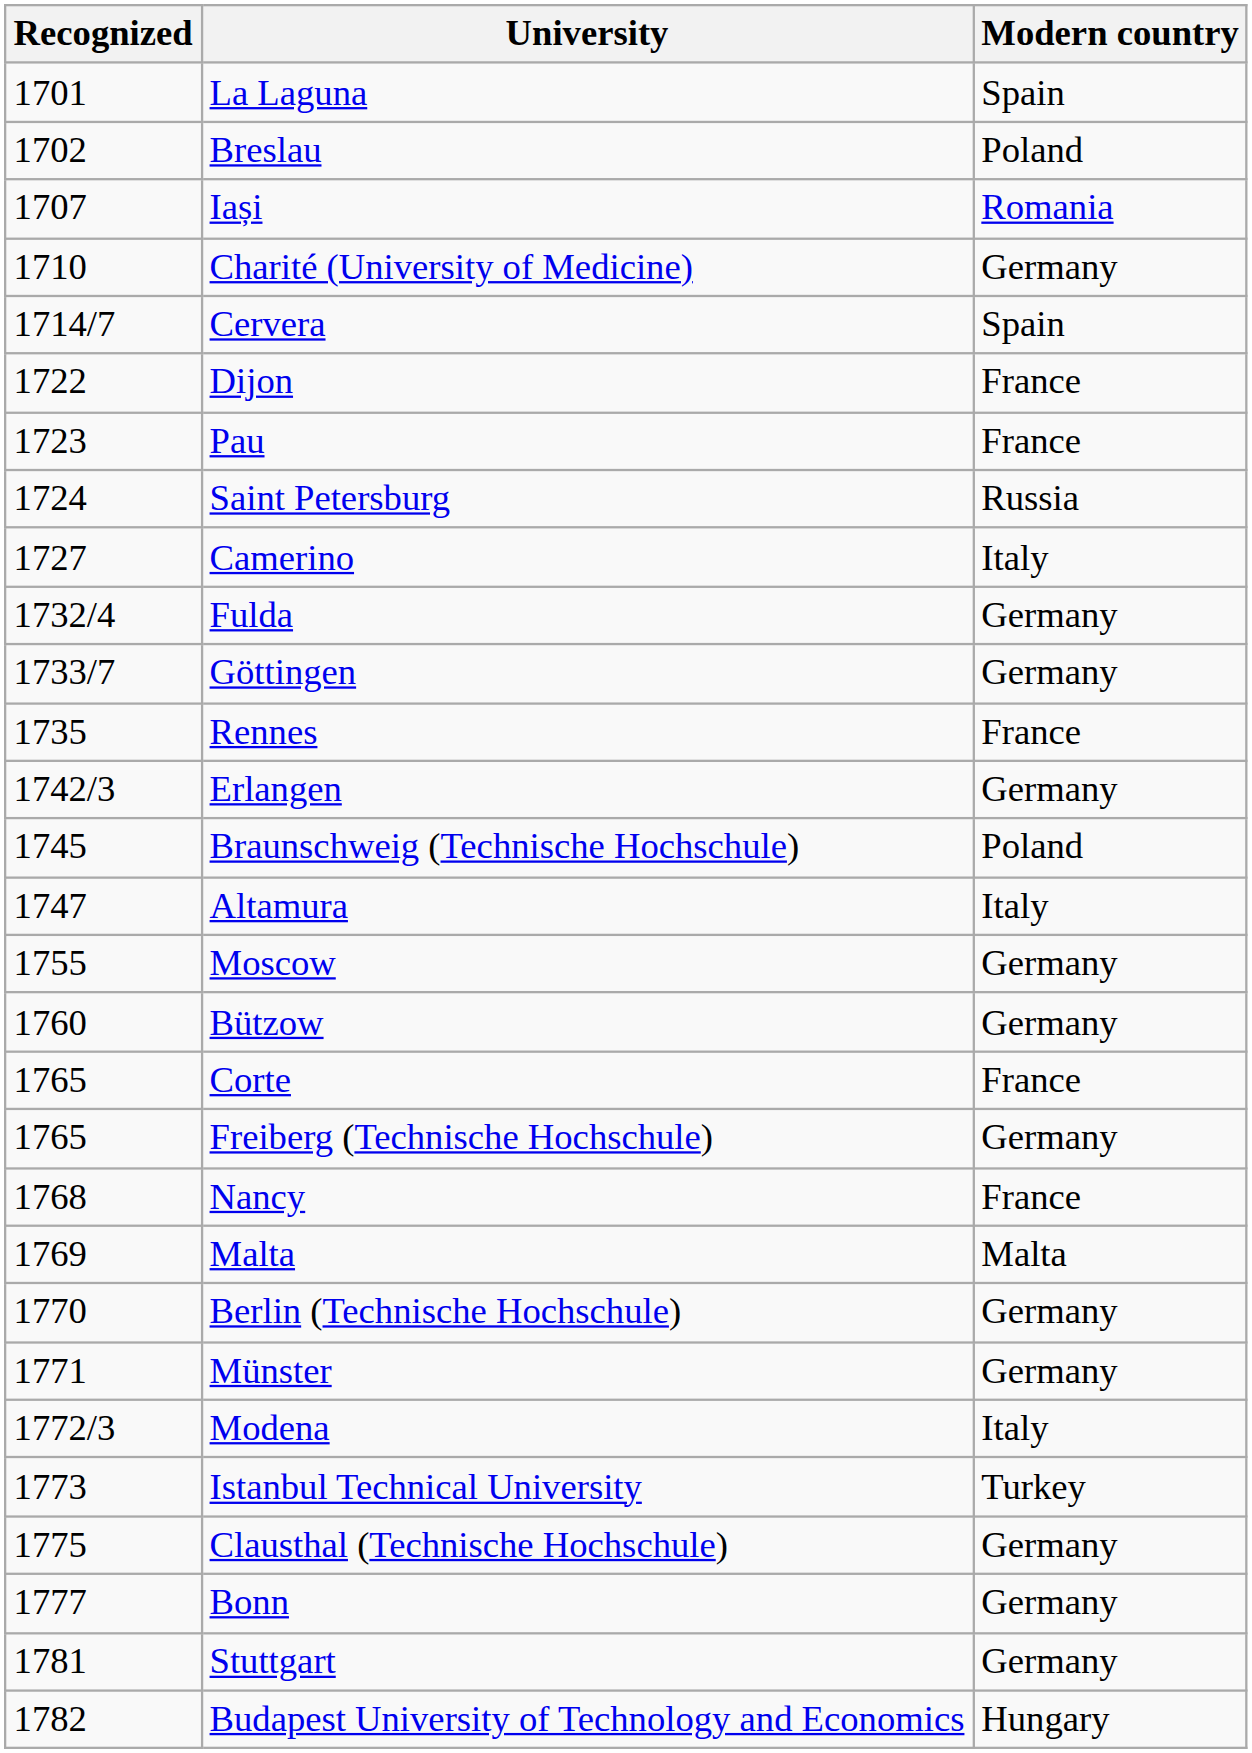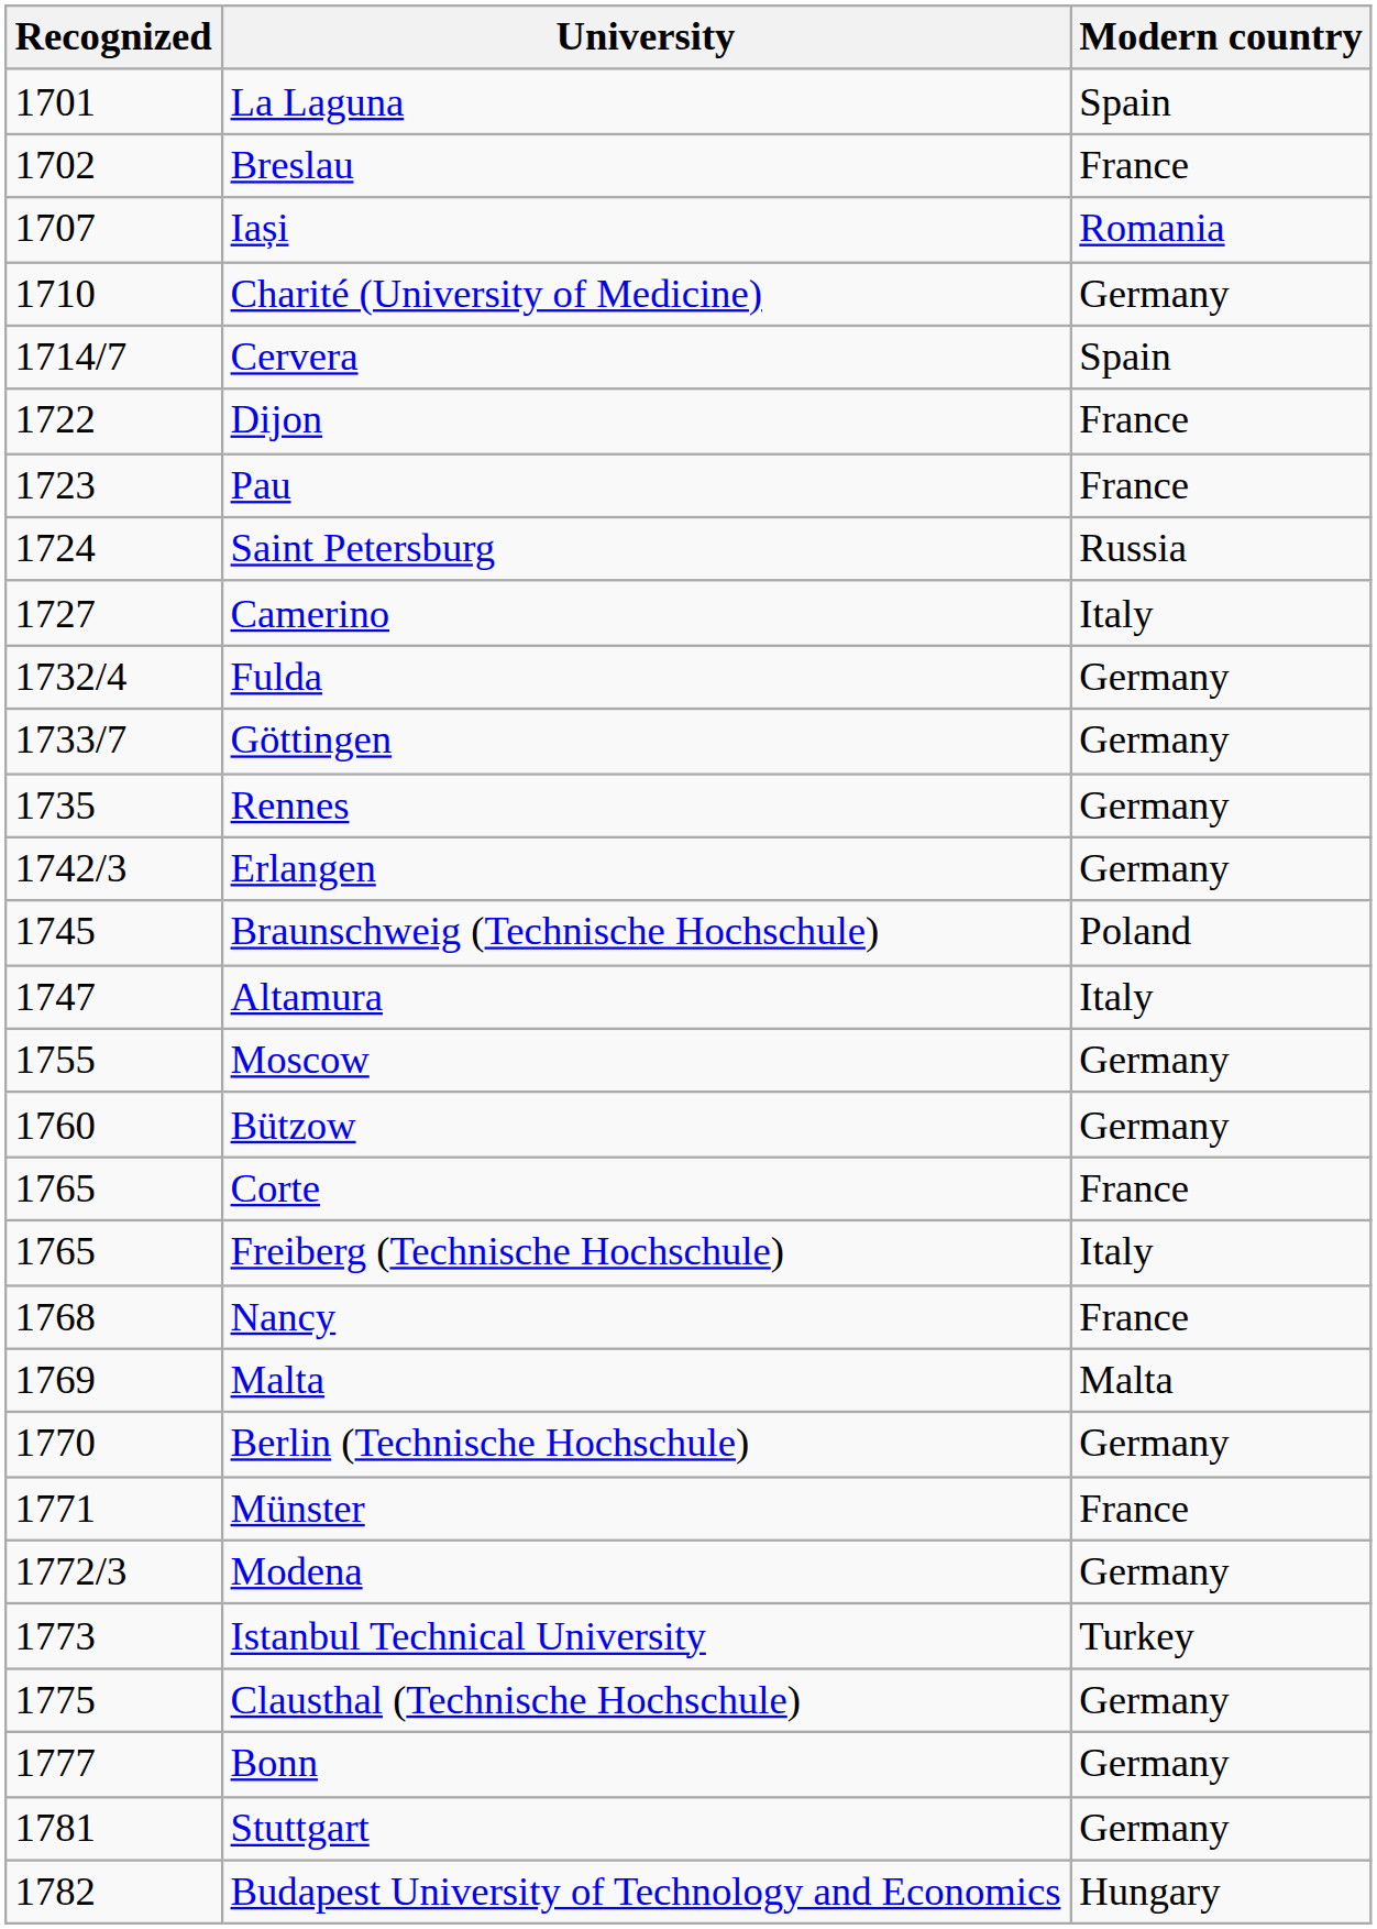Breslau | Modern country: Poland -> France
Rennes | Modern country: France -> Germany
Freiberg (Technische Hochschule) | Modern country: Germany -> Italy
Münster | Modern country: Germany -> France
Modena | Modern country: Italy -> Germany
